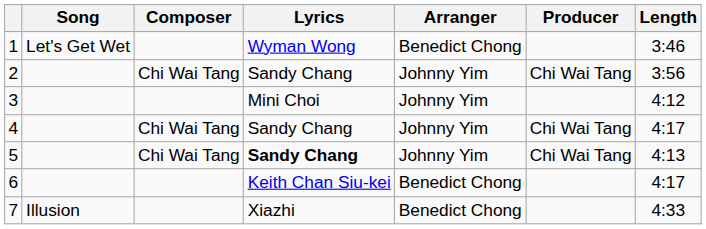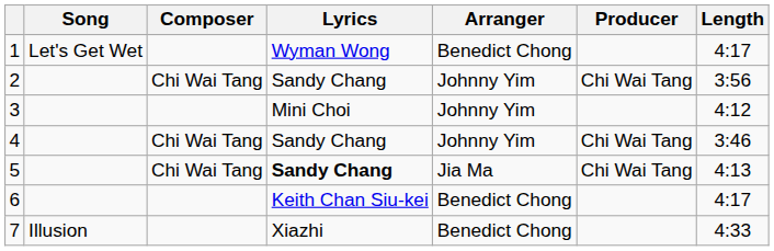1 | Length: 3:46 -> 4:17
4 | Length: 4:17 -> 3:46
5 | Arranger: Johnny Yim -> Jia Ma
